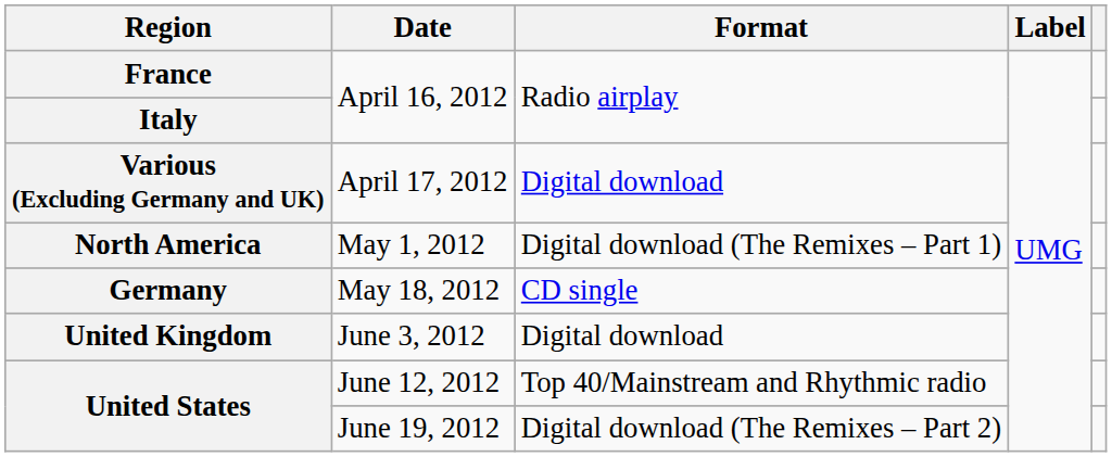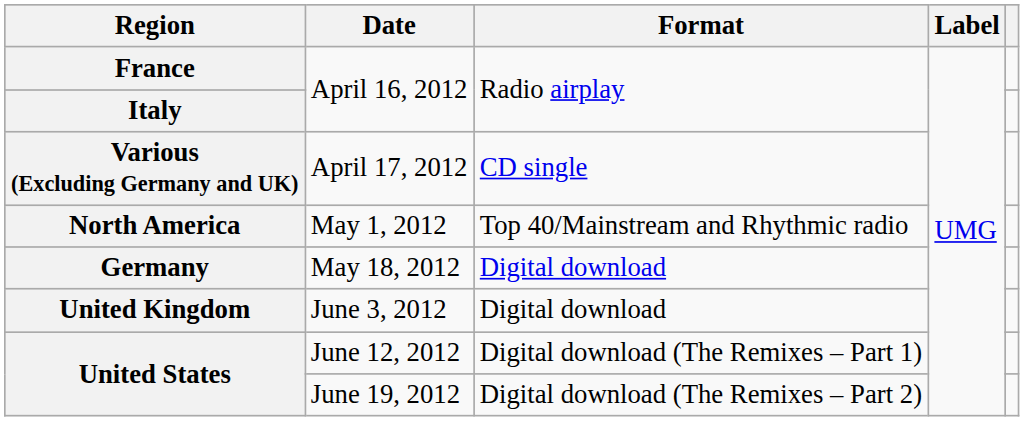Various (Excluding Germany and UK) | Format: Digital download -> CD single
North America | Format: Digital download (The Remixes – Part 1) -> Top 40/Mainstream and Rhythmic radio
Germany | Format: CD single -> Digital download
United States / June 12, 2012 | Format: Top 40/Mainstream and Rhythmic radio -> Digital download (The Remixes – Part 1)
